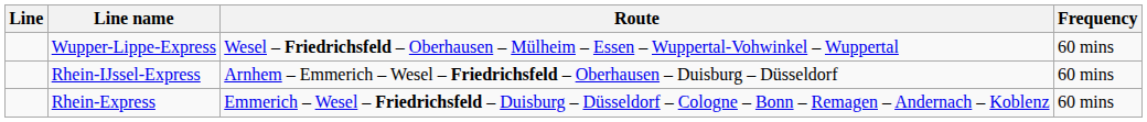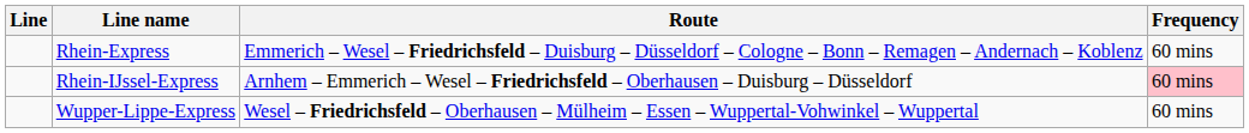rows swapped: Rhein-Express <-> Wupper-Lippe-Express
Rhein-IJssel-Express | Frequency: no background -> pink background
